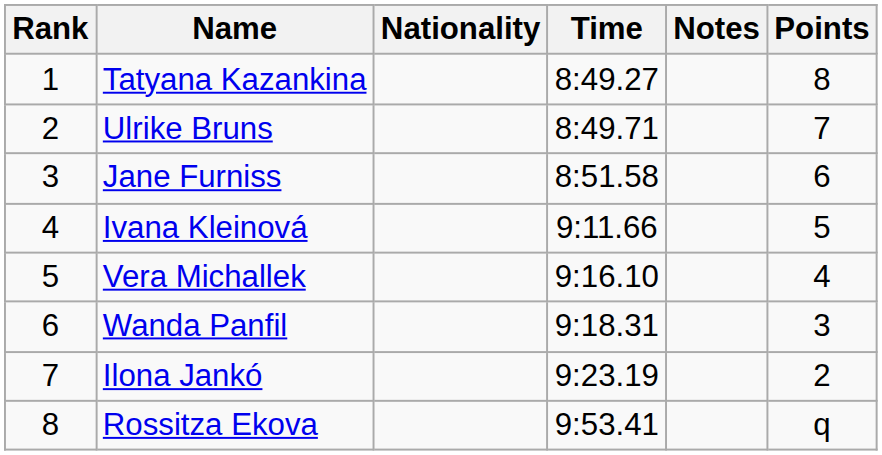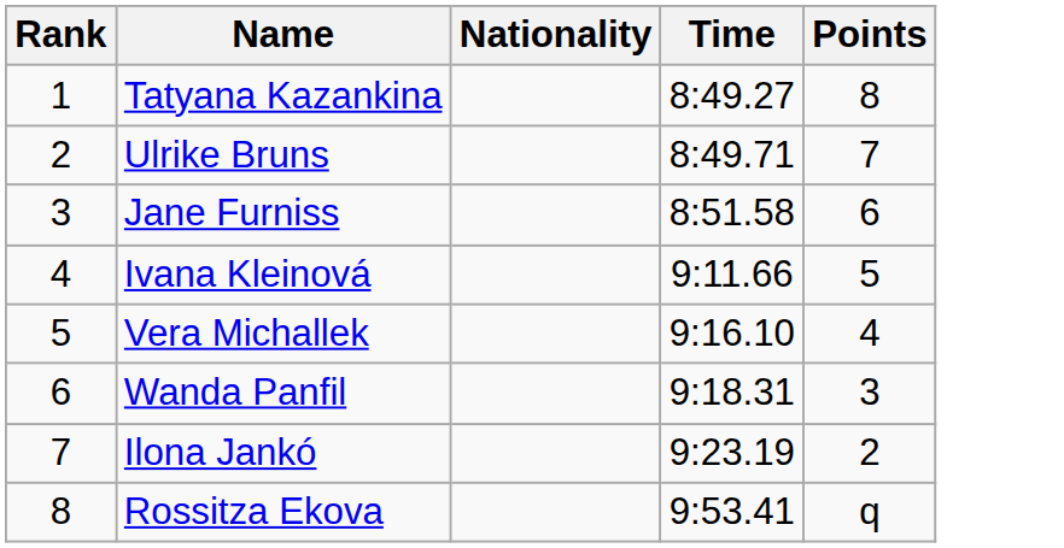- column: Notes
